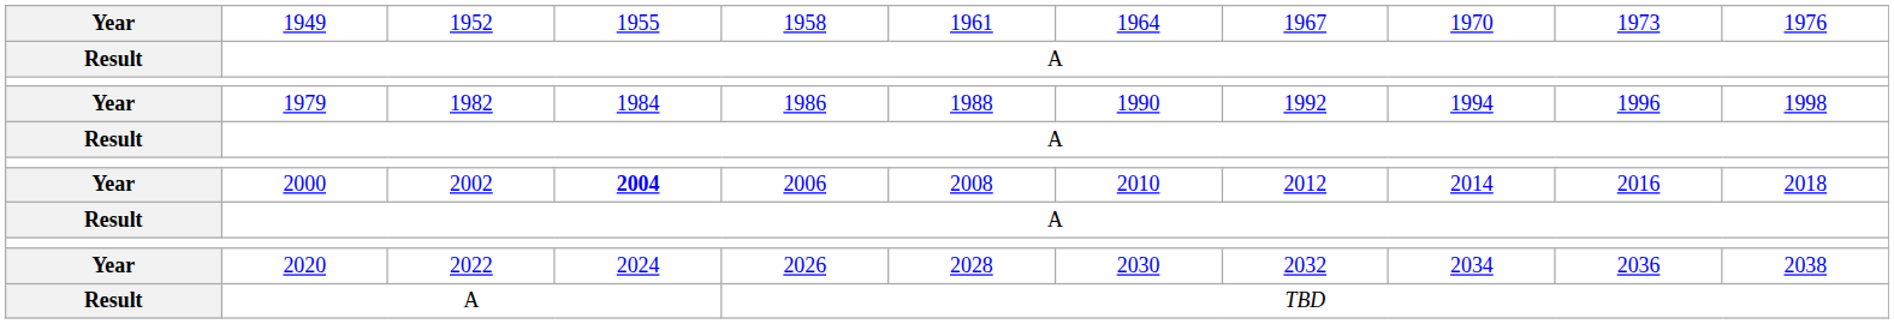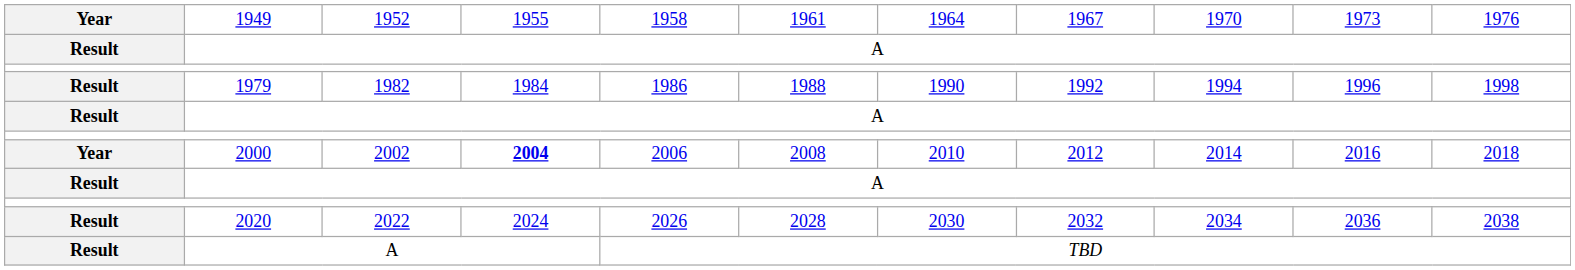1979 | column 1: Year -> Result
2020 | column 1: Year -> Result
